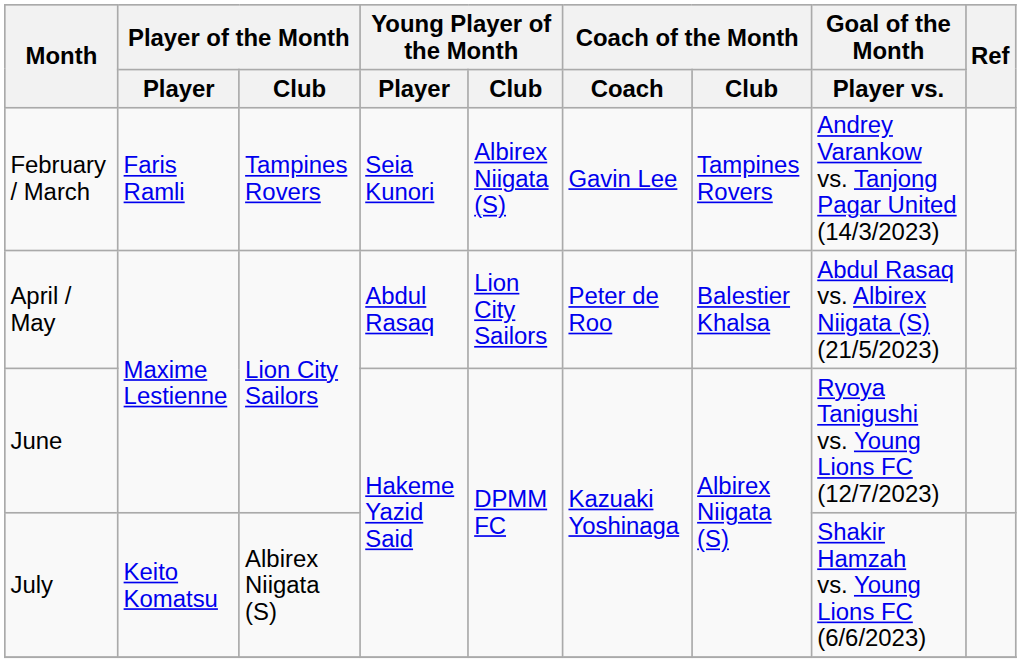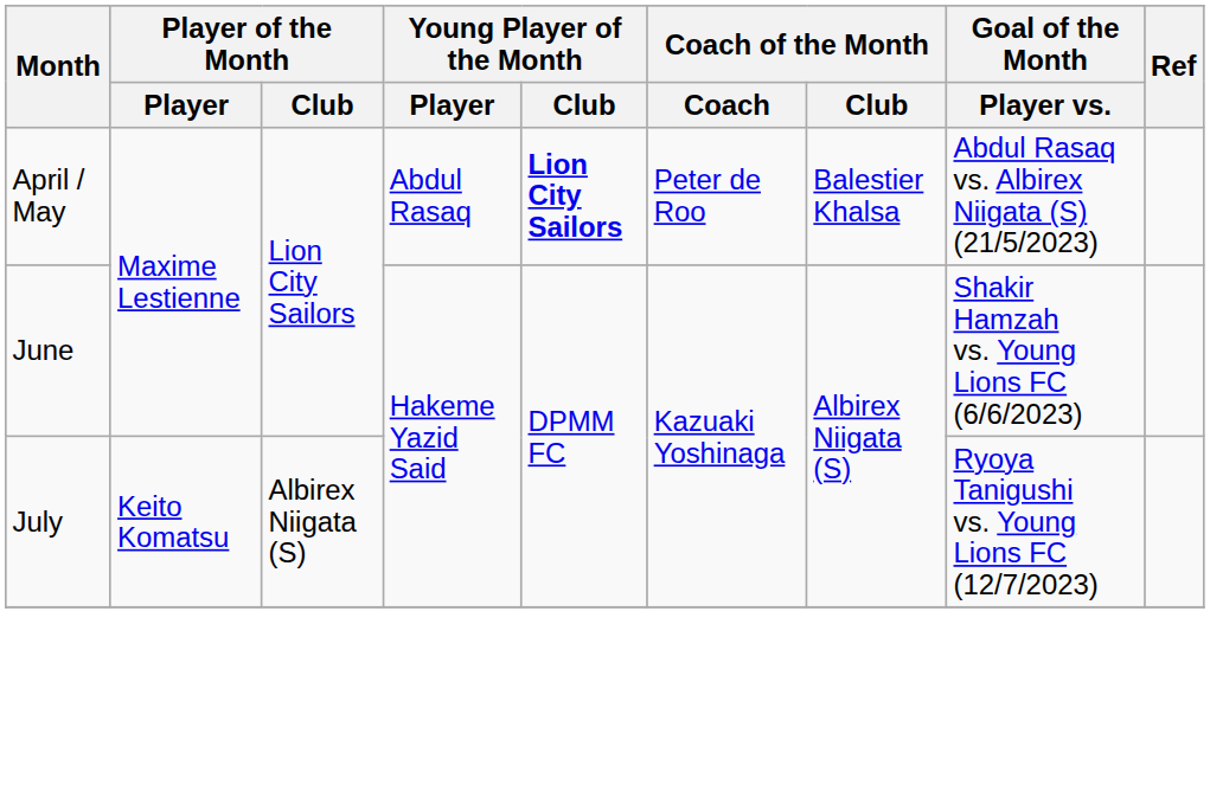- row: February / March | Faris Ramli | Tampines Rovers | Seia Kunori | Albirex Niigata (S) | Gavin Lee | Tampines Rovers | Andrey Varankow vs. Tanjong Pagar United (14/3/2023)
April / May | Young Player of the Month / Club: normal -> bold
June | Goal of the Month / Player vs.: Ryoya Tanigushi vs. Young Lions FC (12/7/2023) -> Shakir Hamzah vs. Young Lions FC (6/6/2023)
July | Goal of the Month / Player vs.: Shakir Hamzah vs. Young Lions FC (6/6/2023) -> Ryoya Tanigushi vs. Young Lions FC (12/7/2023)
